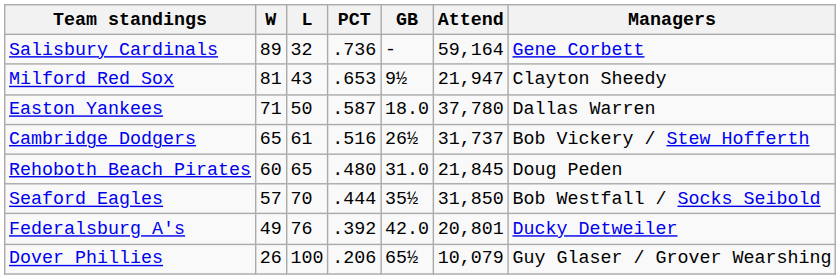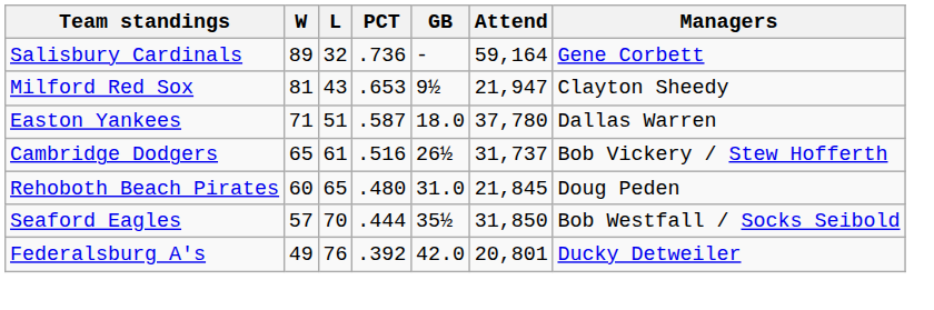Easton Yankees | L: 50 -> 51
- row: Dover Phillies | 26 | 100 | .206 | 65½ | 10,079 | Guy Glaser / Grover Wearshing
